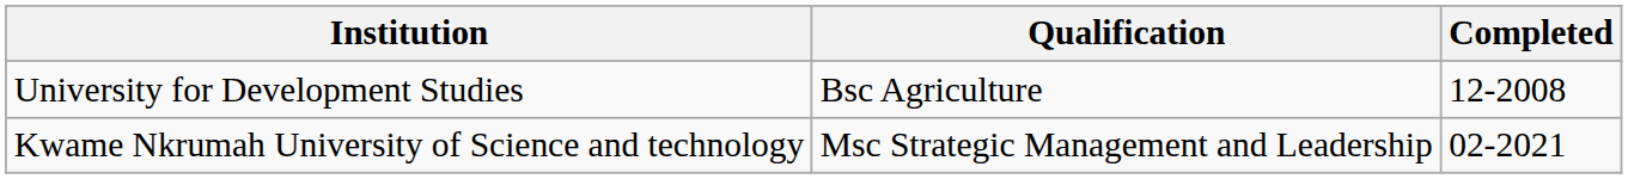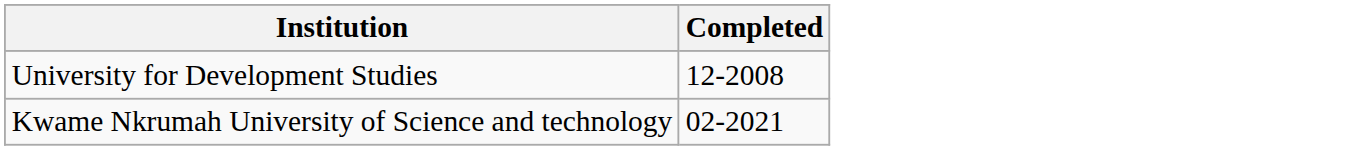- column: Qualification | Bsc Agriculture | Msc Strategic Management and Leadership
